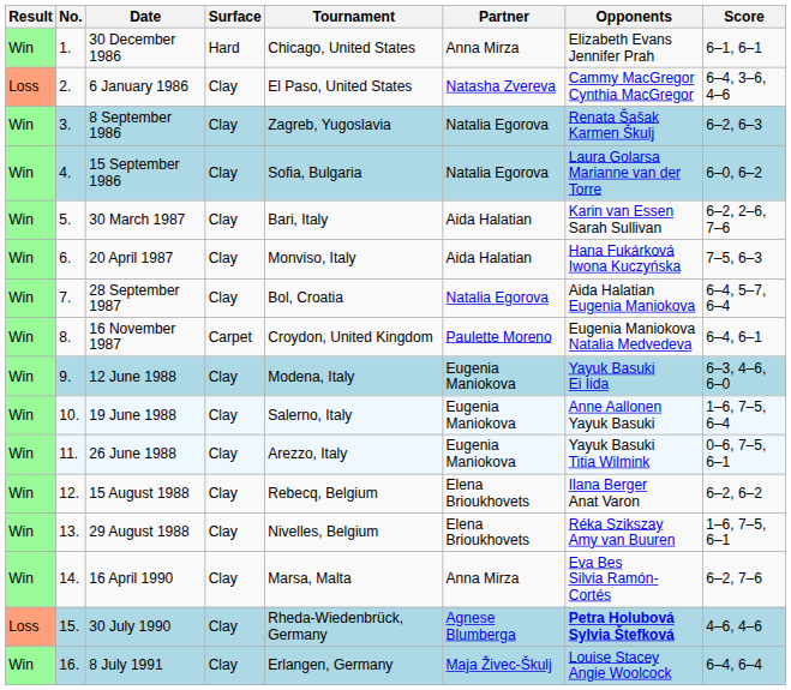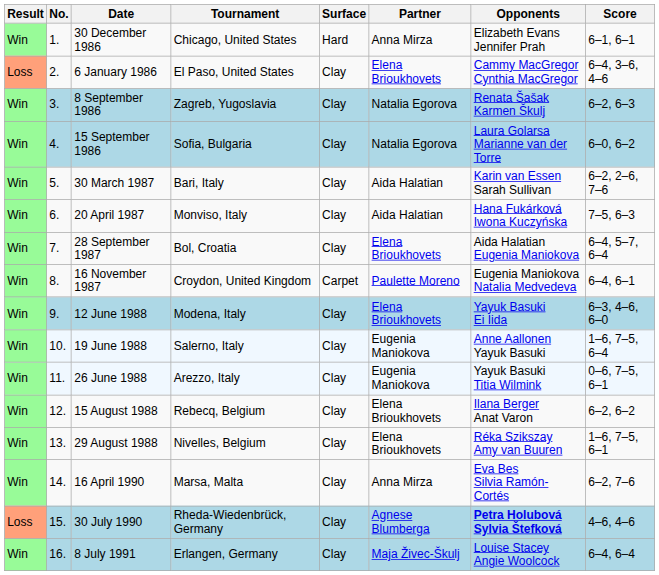columns swapped: Tournament <-> Surface
6 January 1986 | Partner: Natasha Zvereva -> Elena Brioukhovets
28 September 1987 | Partner: Natalia Egorova -> Elena Brioukhovets
12 June 1988 | Partner: Eugenia Maniokova -> Elena Brioukhovets
